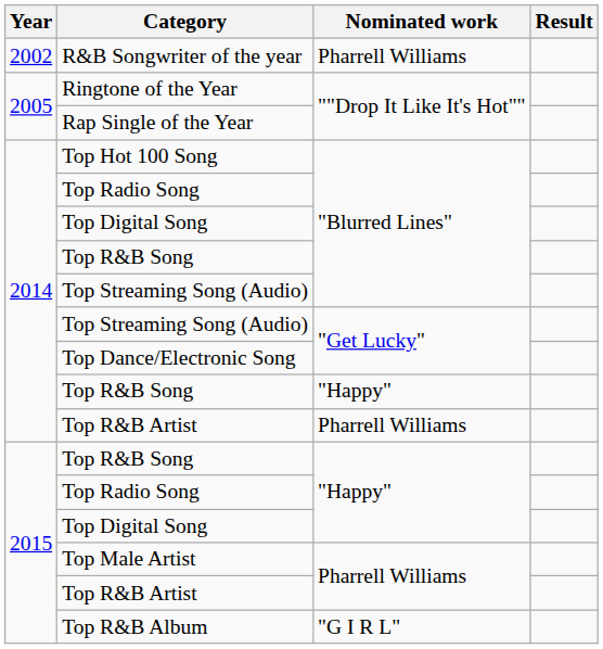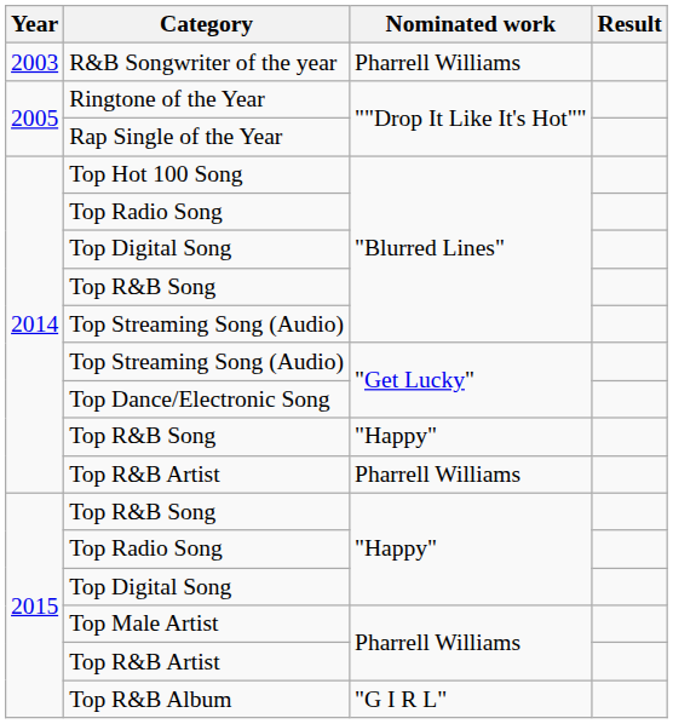R&B Songwriter of the year | Year: 2002 -> 2003
